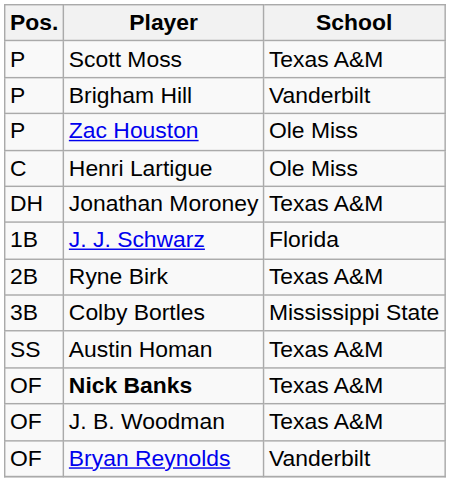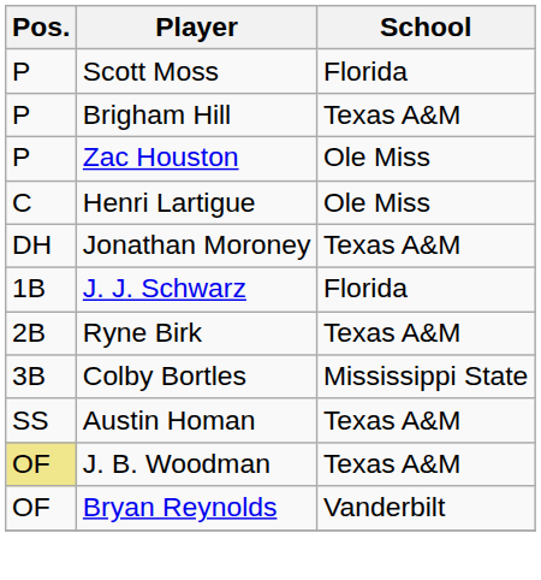Scott Moss | School: Texas A&M -> Florida
Brigham Hill | School: Vanderbilt -> Texas A&M
- row: OF | Nick Banks | Texas A&M
J. B. Woodman | Pos.: no background -> khaki background
